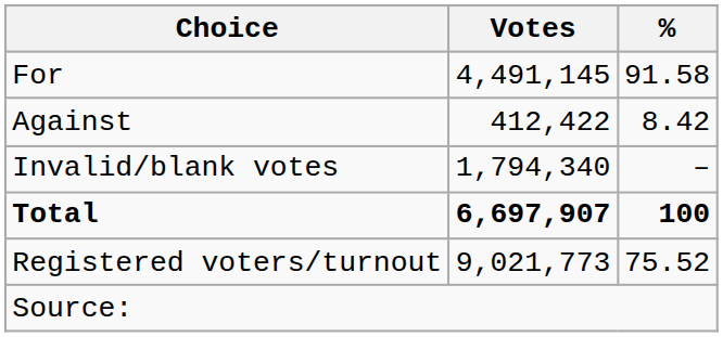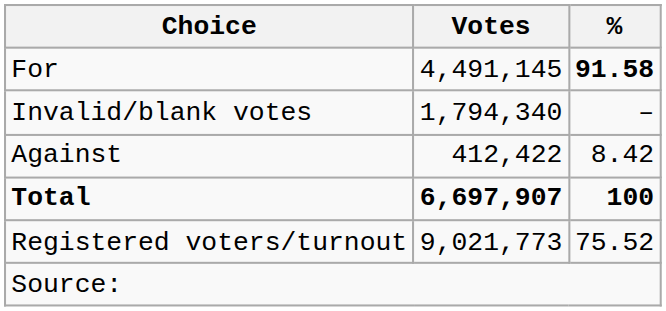For | %: normal -> bold
rows swapped: Against <-> Invalid/blank votes
